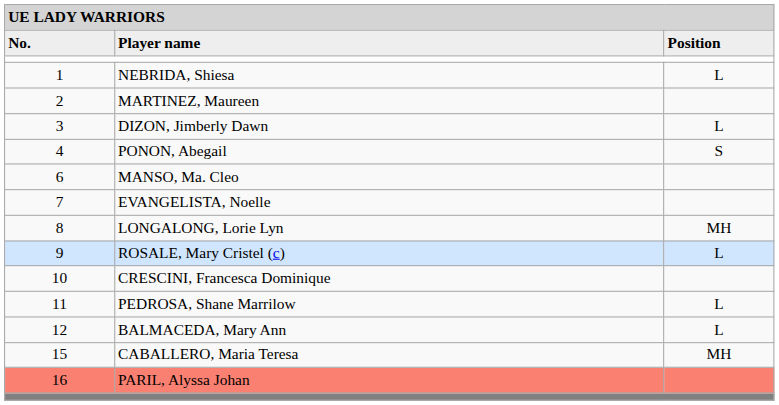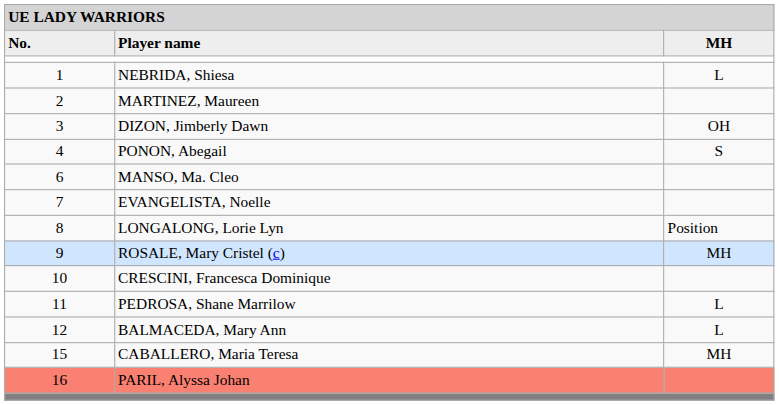Player name | column 3: Position -> MH
DIZON, Jimberly Dawn | column 3: L -> OH
LONGALONG, Lorie Lyn | column 3: MH -> Position
ROSALE, Mary Cristel (c) | column 3: L -> MH
